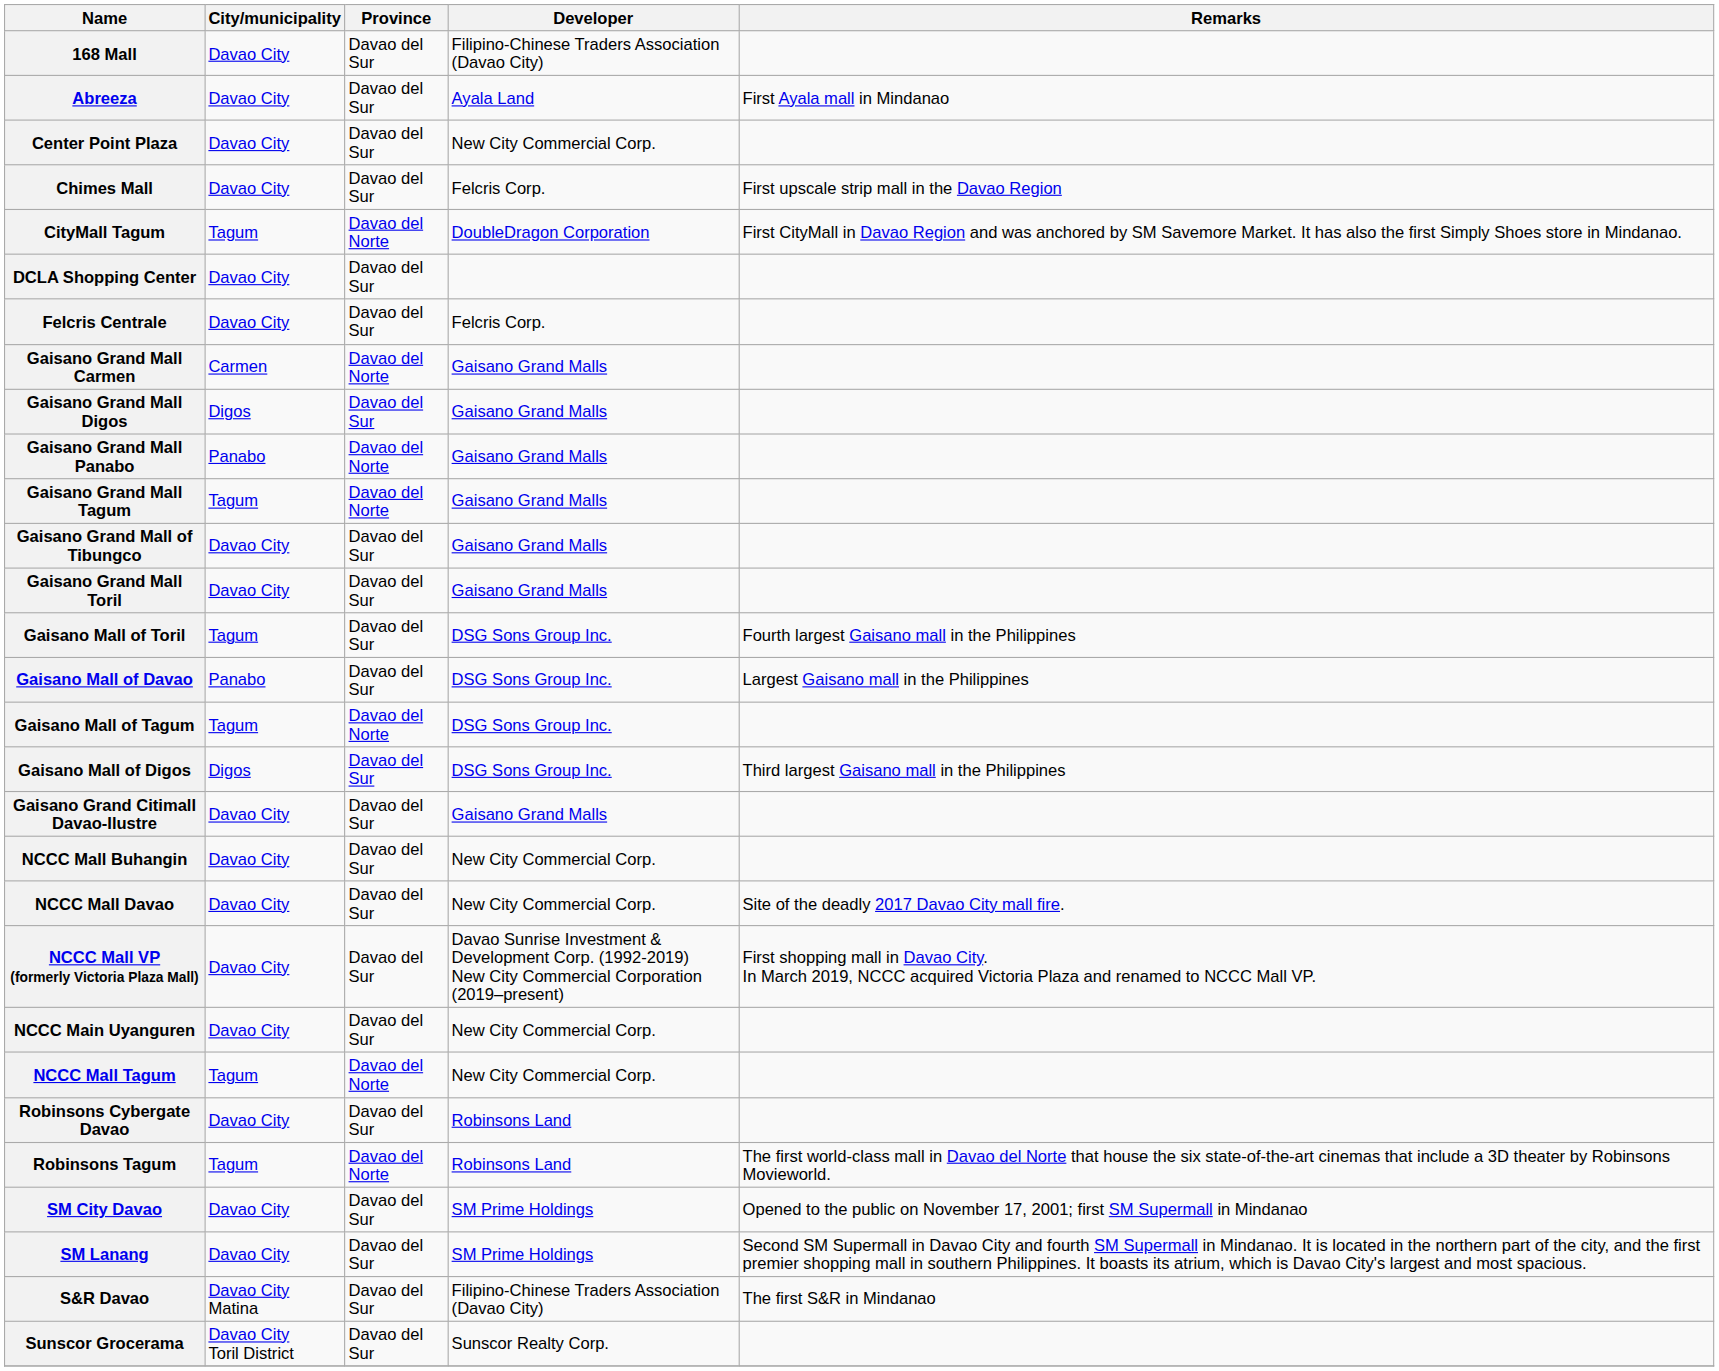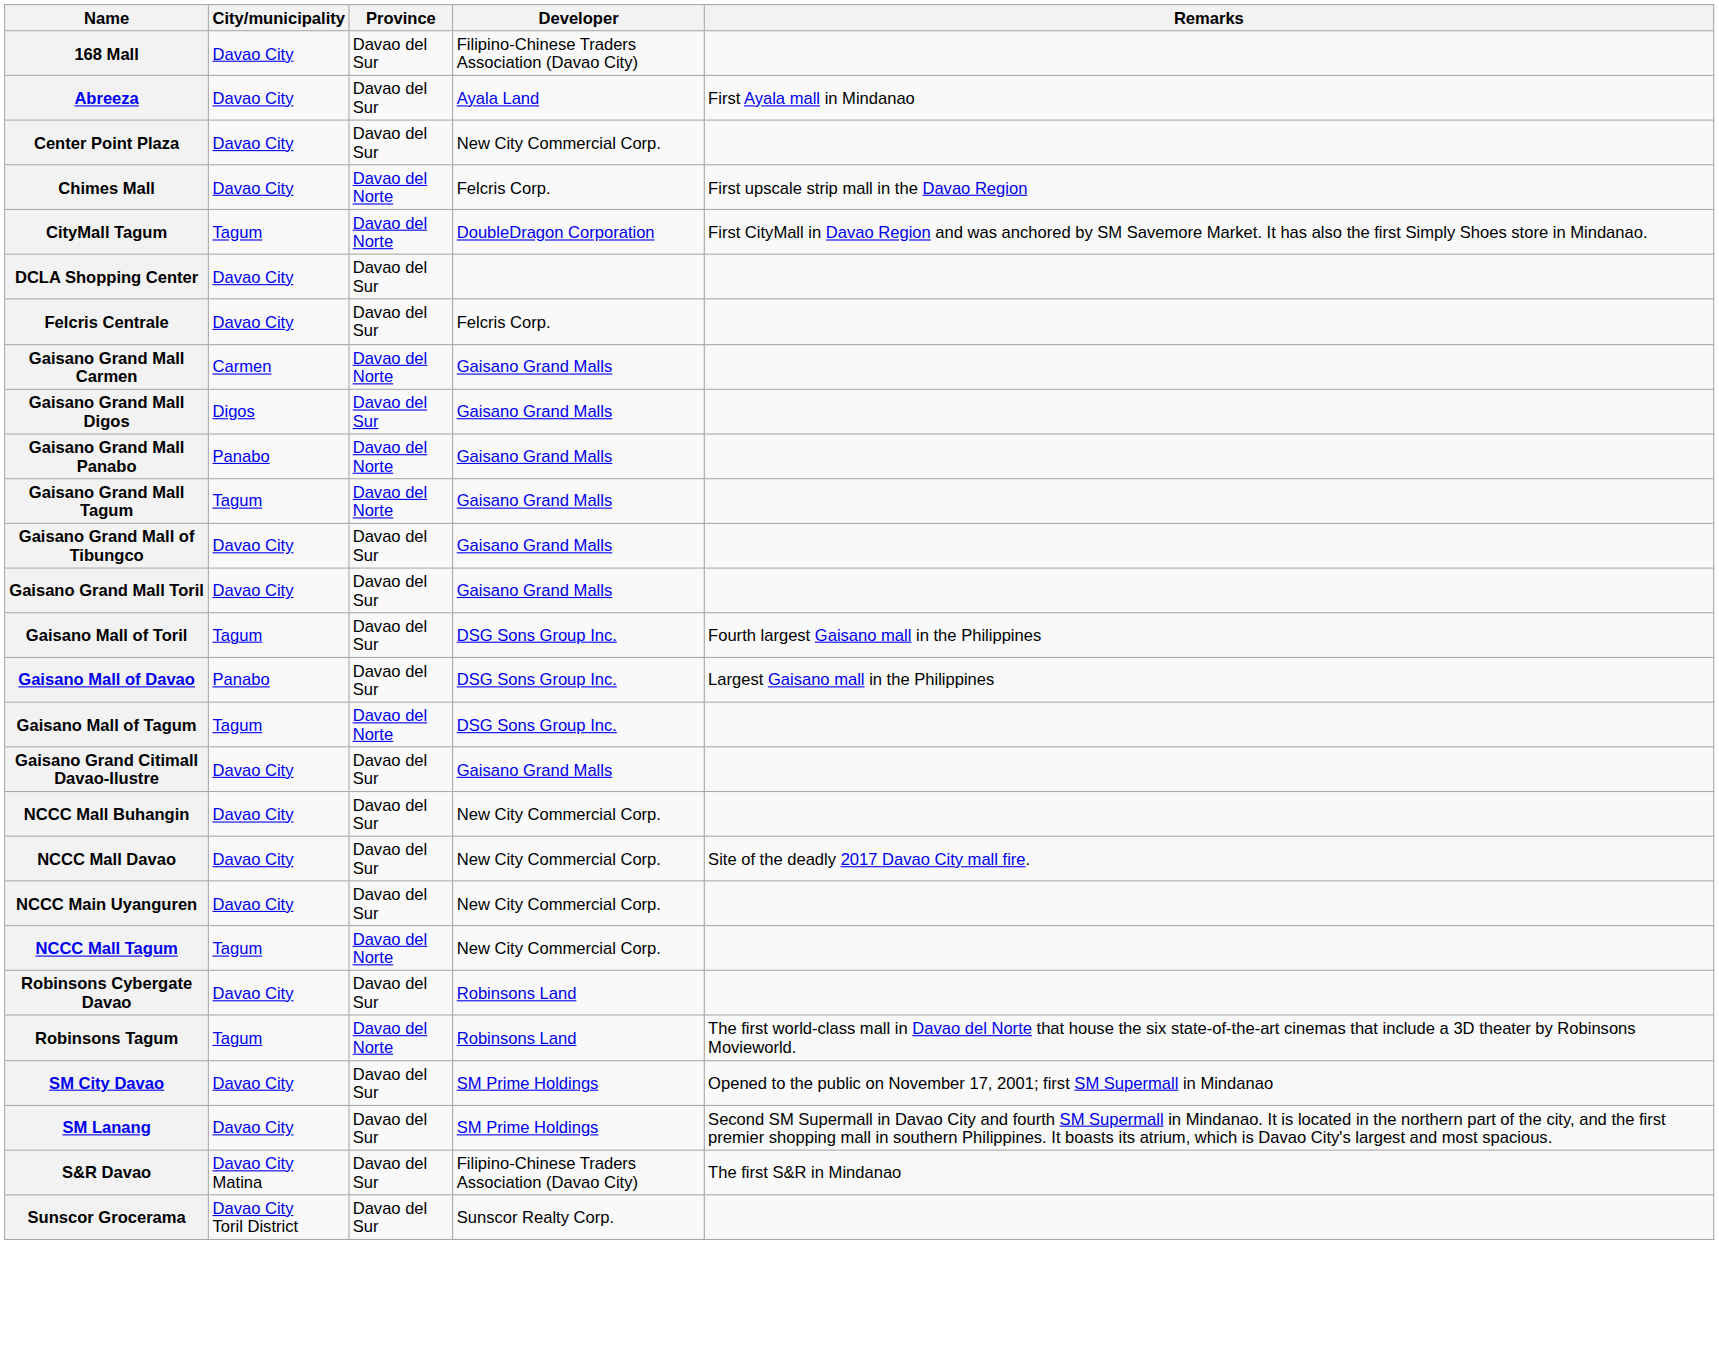Chimes Mall | Province: Davao del Sur -> Davao del Norte
- row: Gaisano Mall of Digos | Digos | Davao del Sur | DSG Sons Group Inc. | Third largest Gaisano mall in the Philippines
- row: NCCC Mall VP (formerly Victoria Plaza Mall) | Davao City | Davao del Sur | Davao Sunrise Investment & Development Corp. (1992-2019) New City Commercial Corporation (2019–present) | First shopping mall in Davao City. In March 2019, NCCC acquired Victoria Plaza and renamed to NCCC Mall VP.
